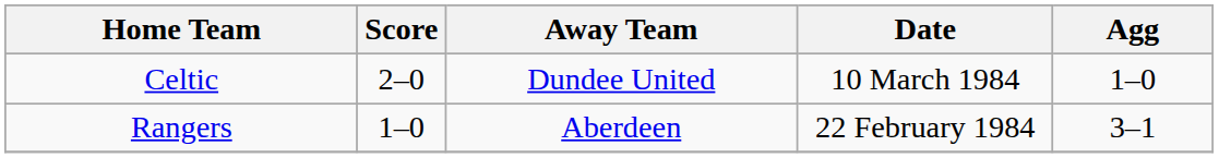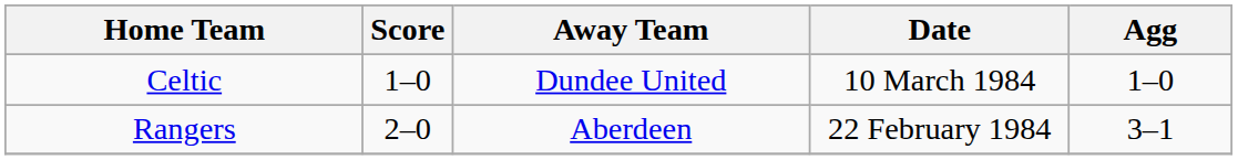Celtic | Score: 2–0 -> 1–0
Rangers | Score: 1–0 -> 2–0
